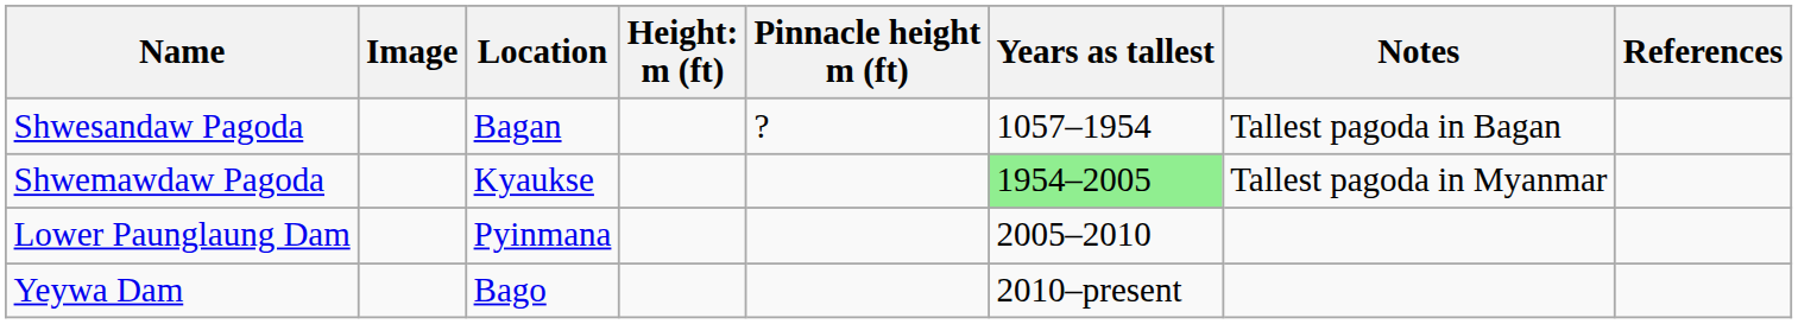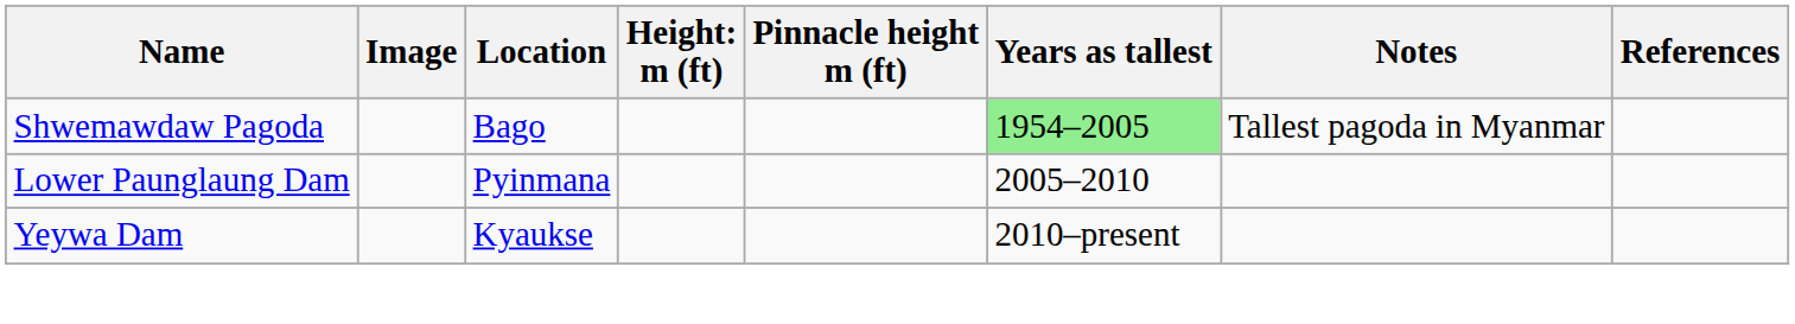- row: Shwesandaw Pagoda | Bagan | ? | 1057–1954 | Tallest pagoda in Bagan
Shwemawdaw Pagoda | Location: Kyaukse -> Bago
Yeywa Dam | Location: Bago -> Kyaukse
